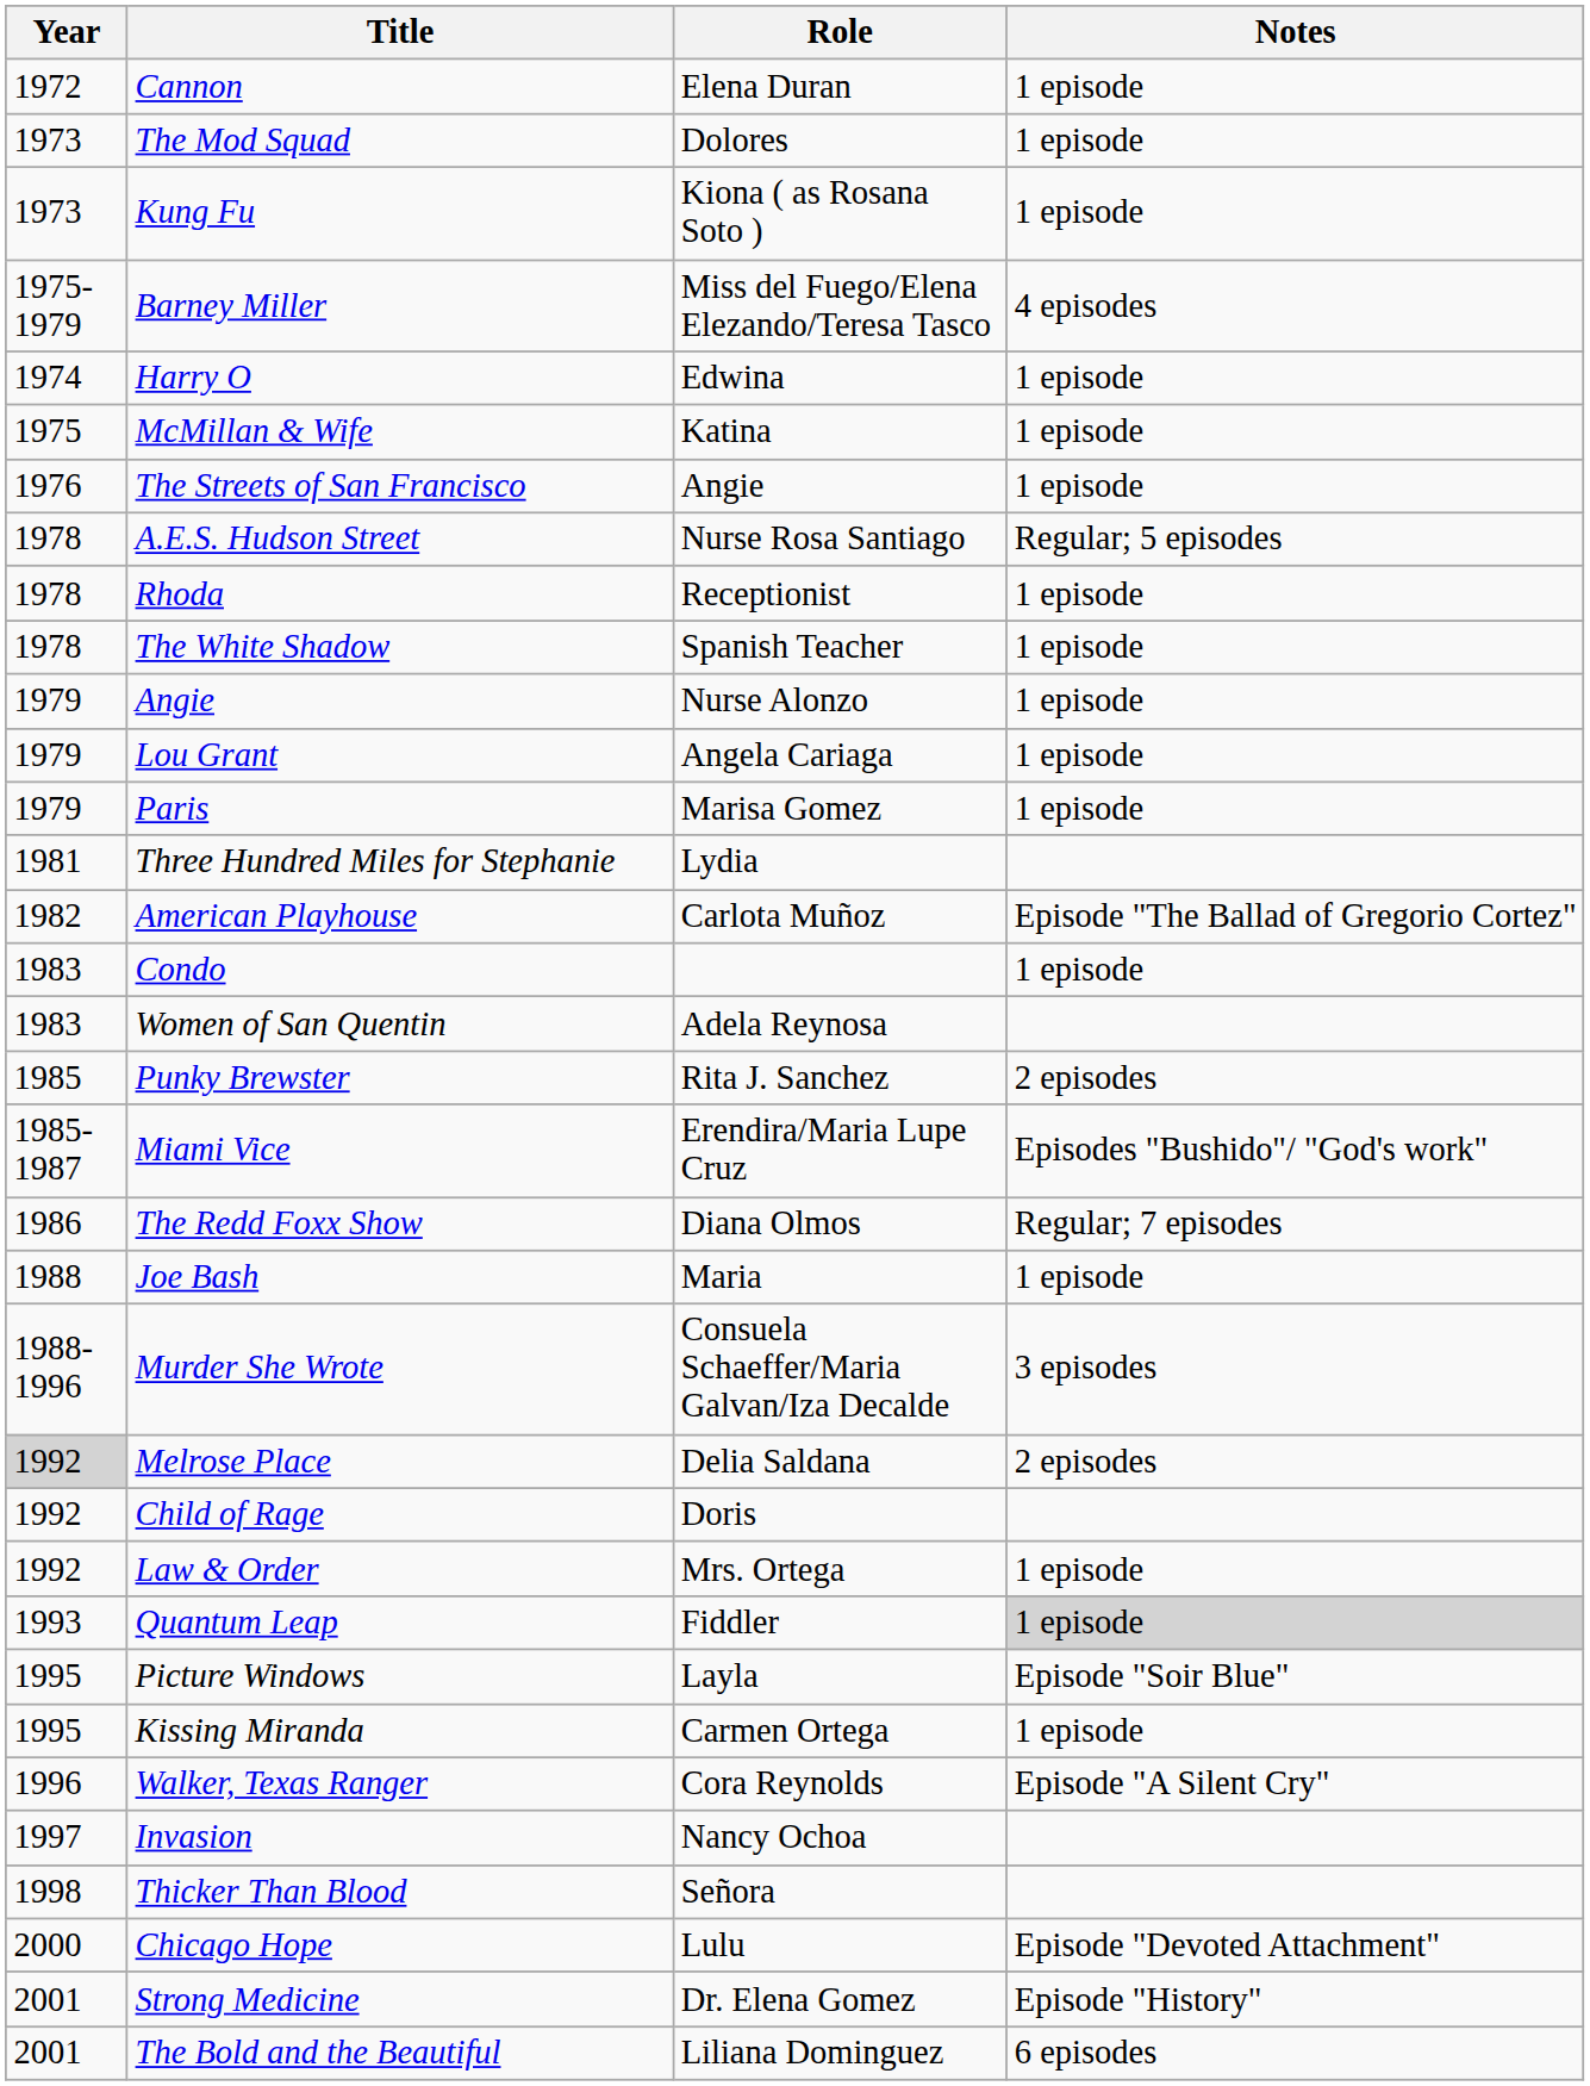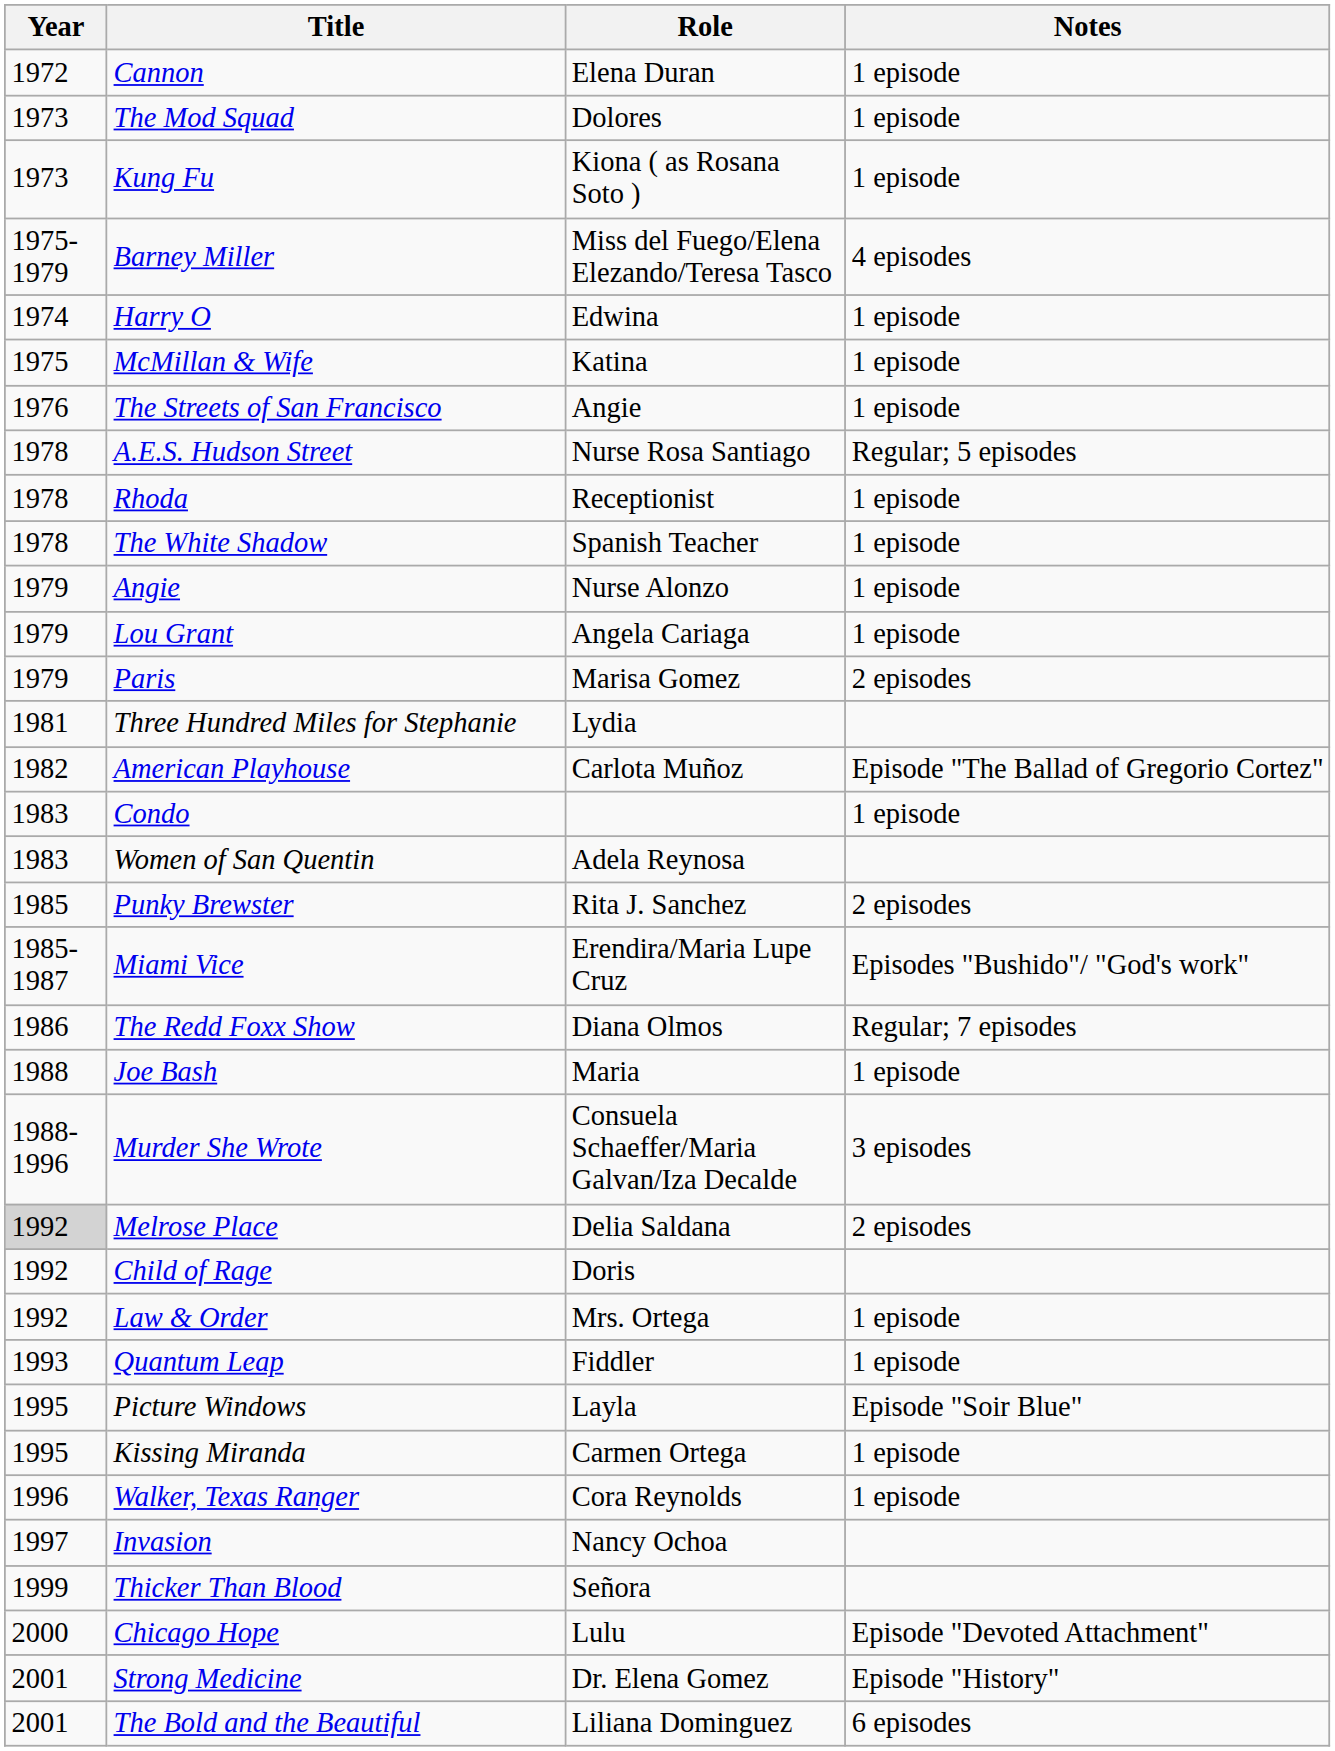Paris | Notes: 1 episode -> 2 episodes
Quantum Leap | Notes: lightgrey background -> no background
Walker, Texas Ranger | Notes: Episode "A Silent Cry" -> 1 episode
Thicker Than Blood | Year: 1998 -> 1999
